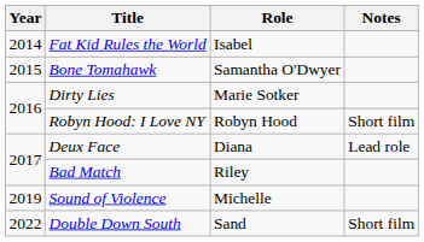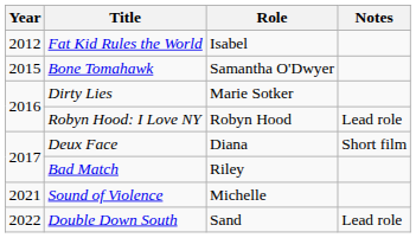Fat Kid Rules the World | Year: 2014 -> 2012
Robyn Hood: I Love NY | Notes: Short film -> Lead role
Deux Face | Notes: Lead role -> Short film
Sound of Violence | Year: 2019 -> 2021
Double Down South | Notes: Short film -> Lead role
